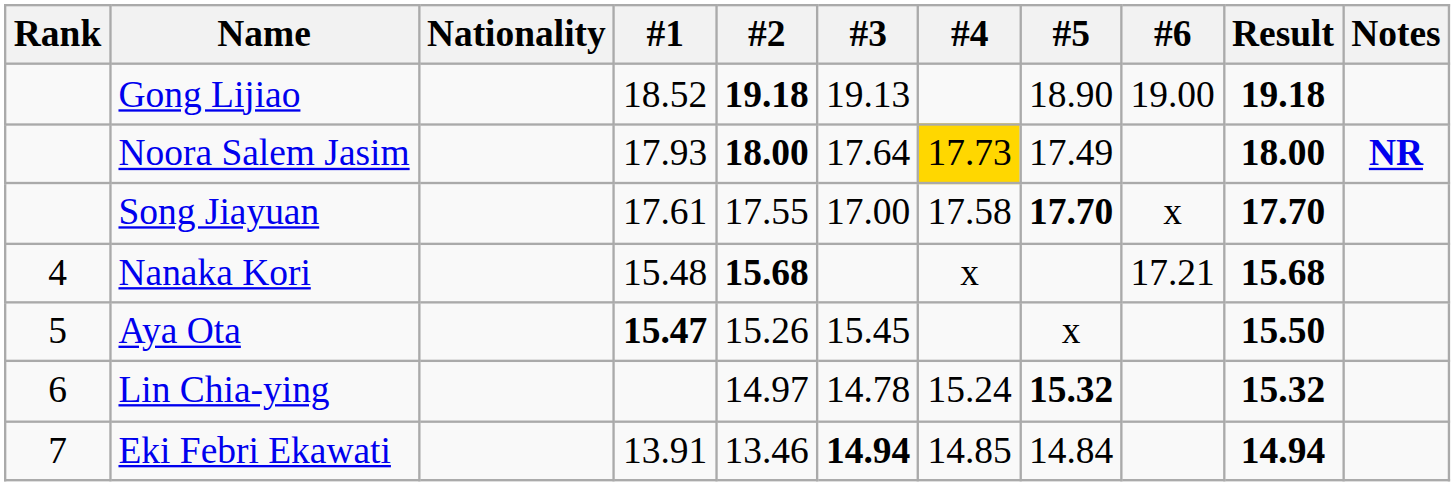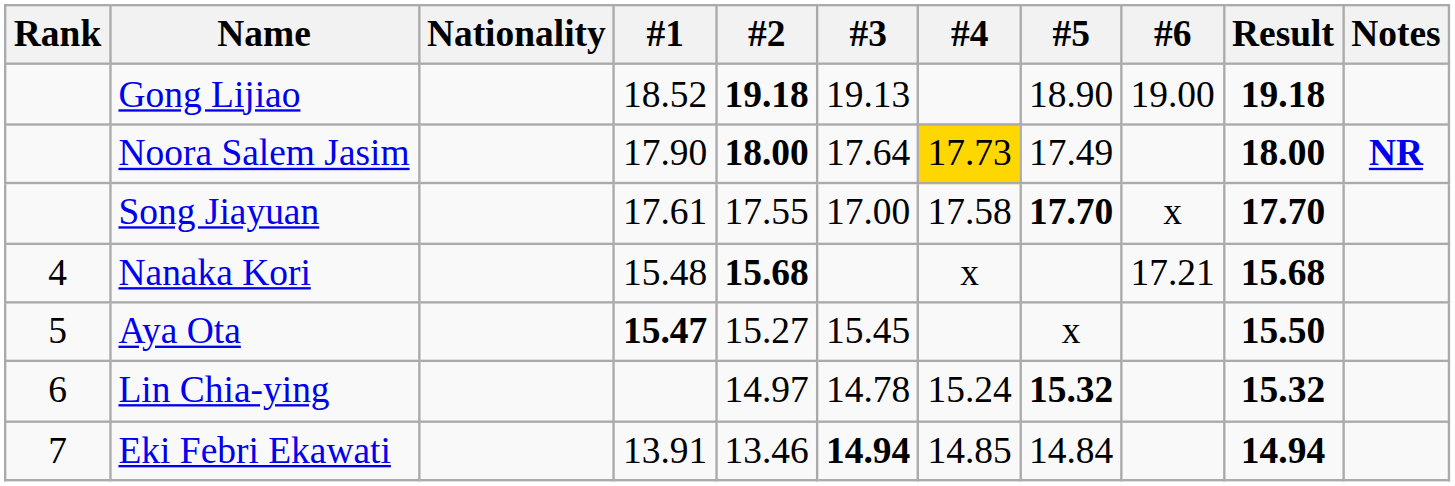Noora Salem Jasim | #1: 17.93 -> 17.90
Aya Ota | #2: 15.26 -> 15.27
